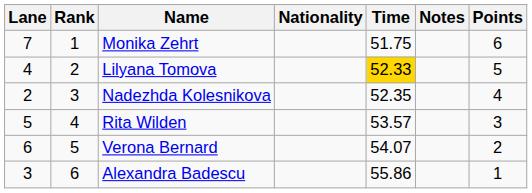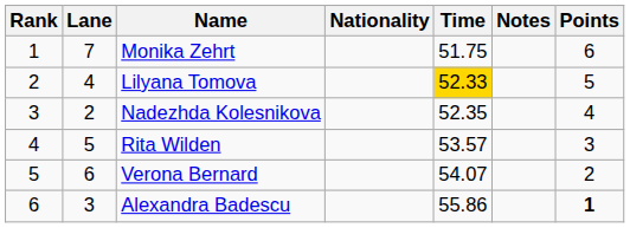columns swapped: Rank <-> Lane
Alexandra Badescu | Points: normal -> bold
